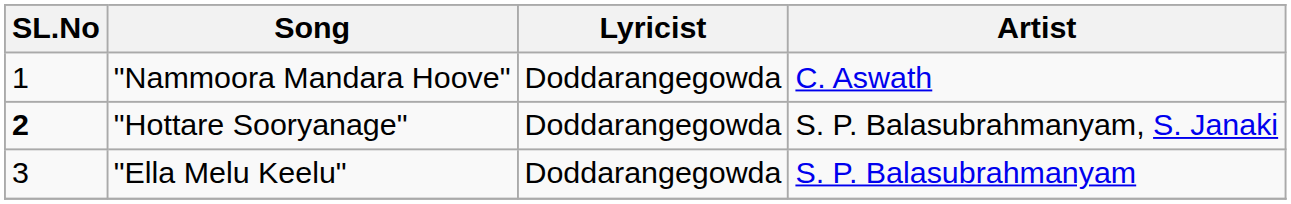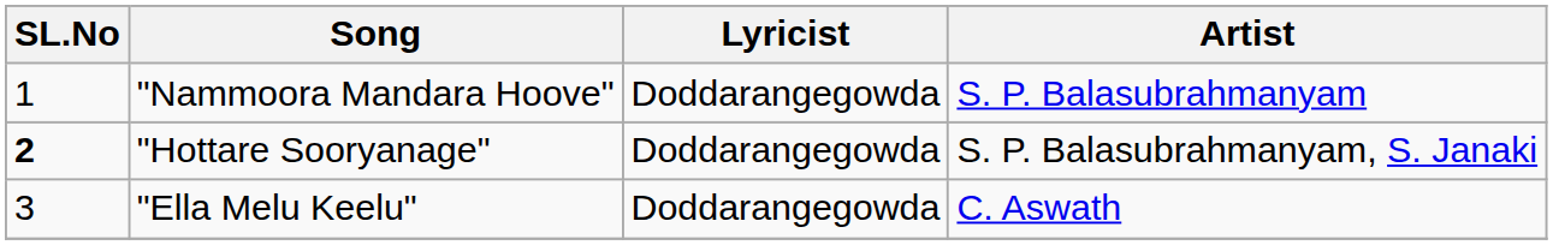"Nammoora Mandara Hoove" | Artist: C. Aswath -> S. P. Balasubrahmanyam
"Ella Melu Keelu" | Artist: S. P. Balasubrahmanyam -> C. Aswath
